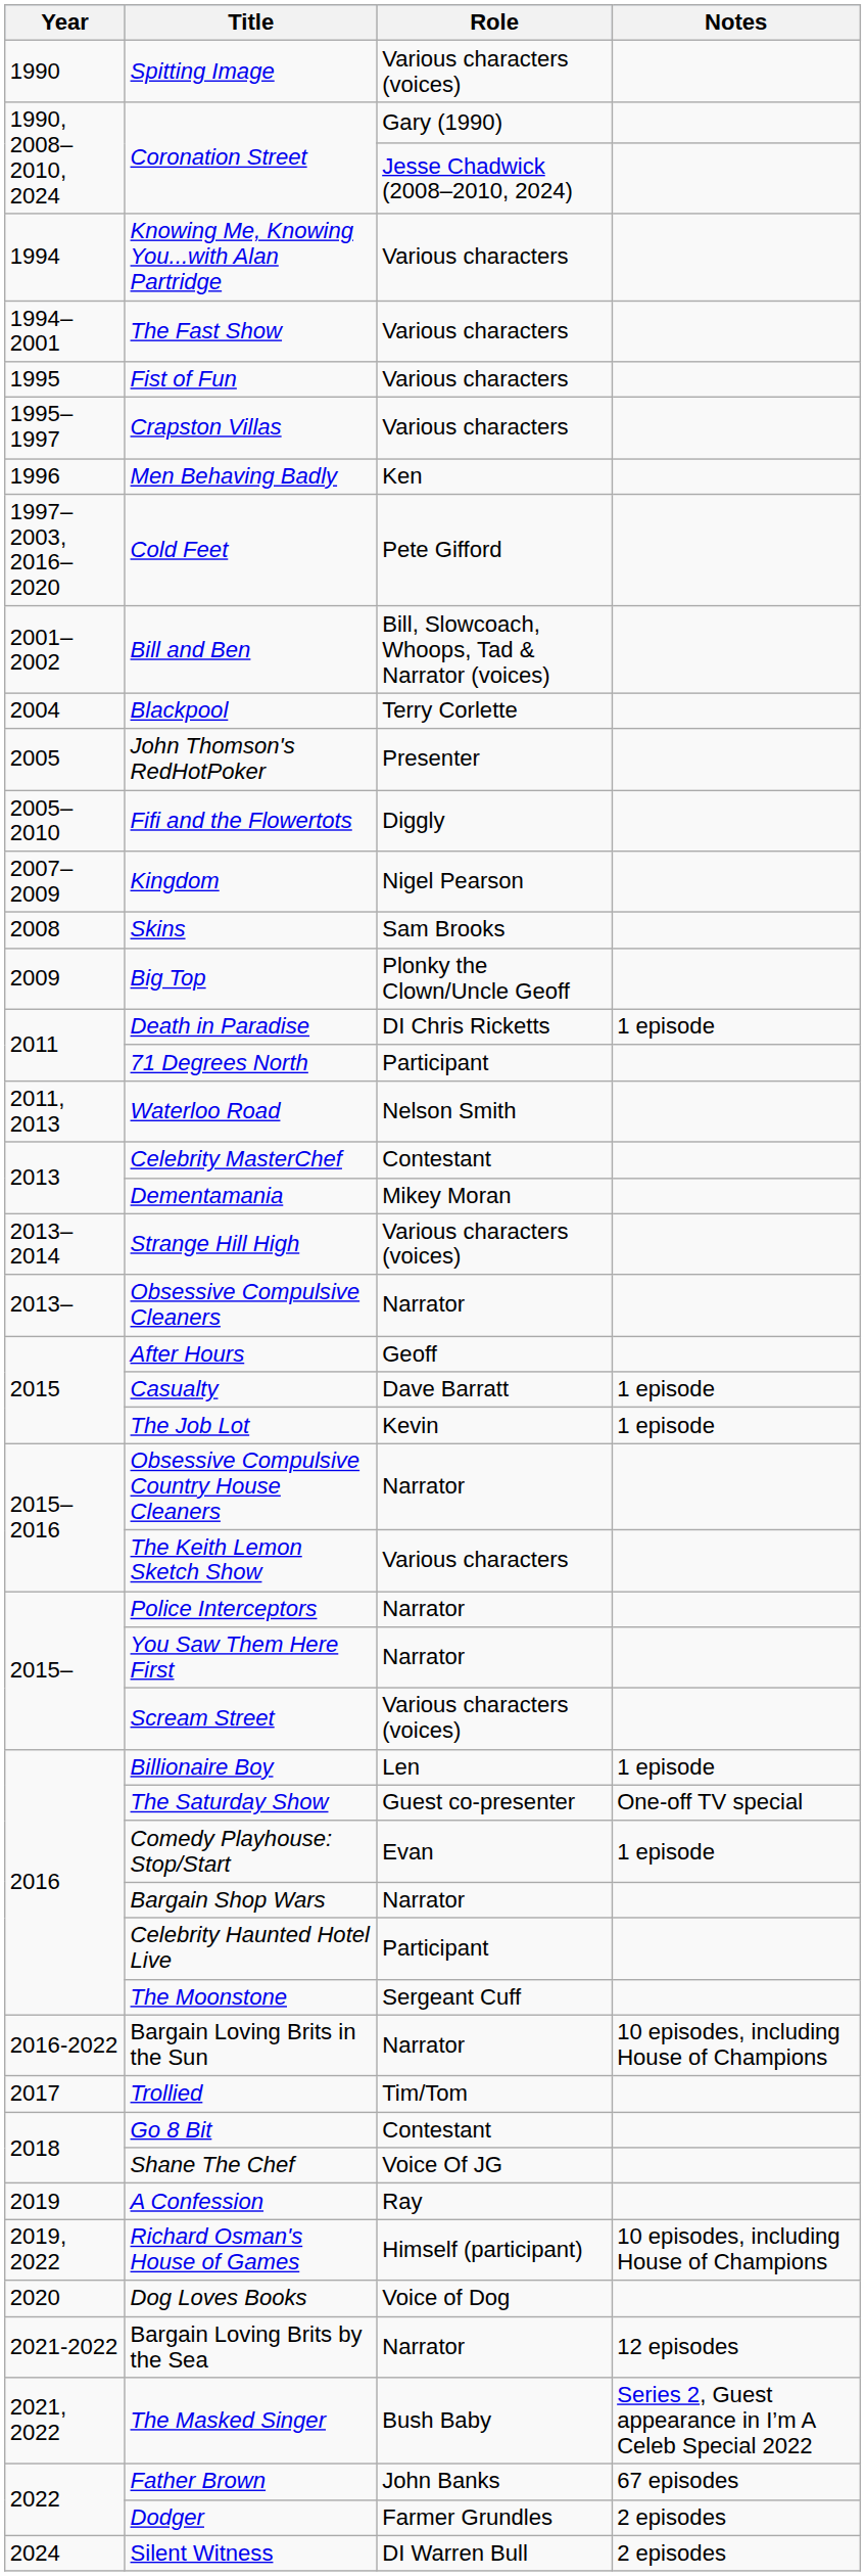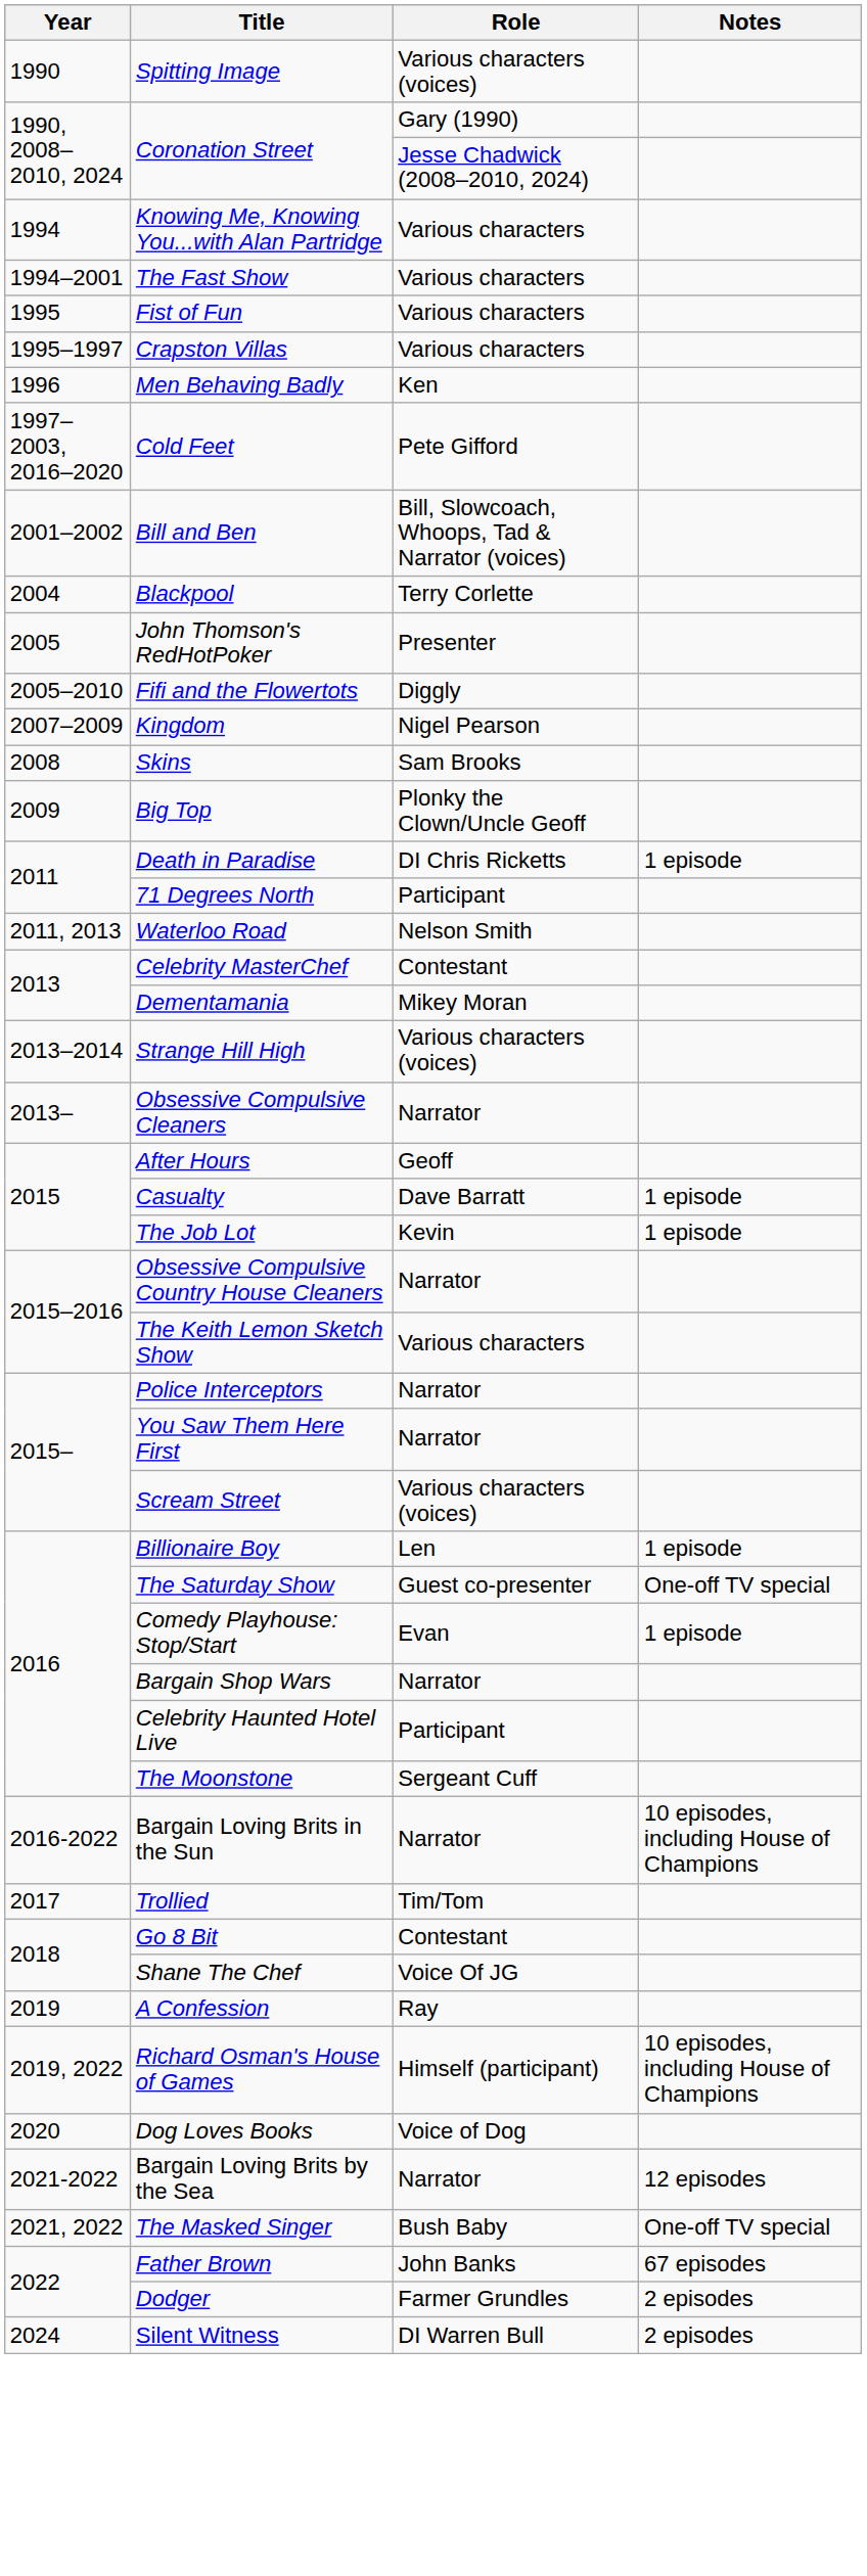The Masked Singer | Notes: Series 2, Guest appearance in I’m A Celeb Special 2022 -> One-off TV special
